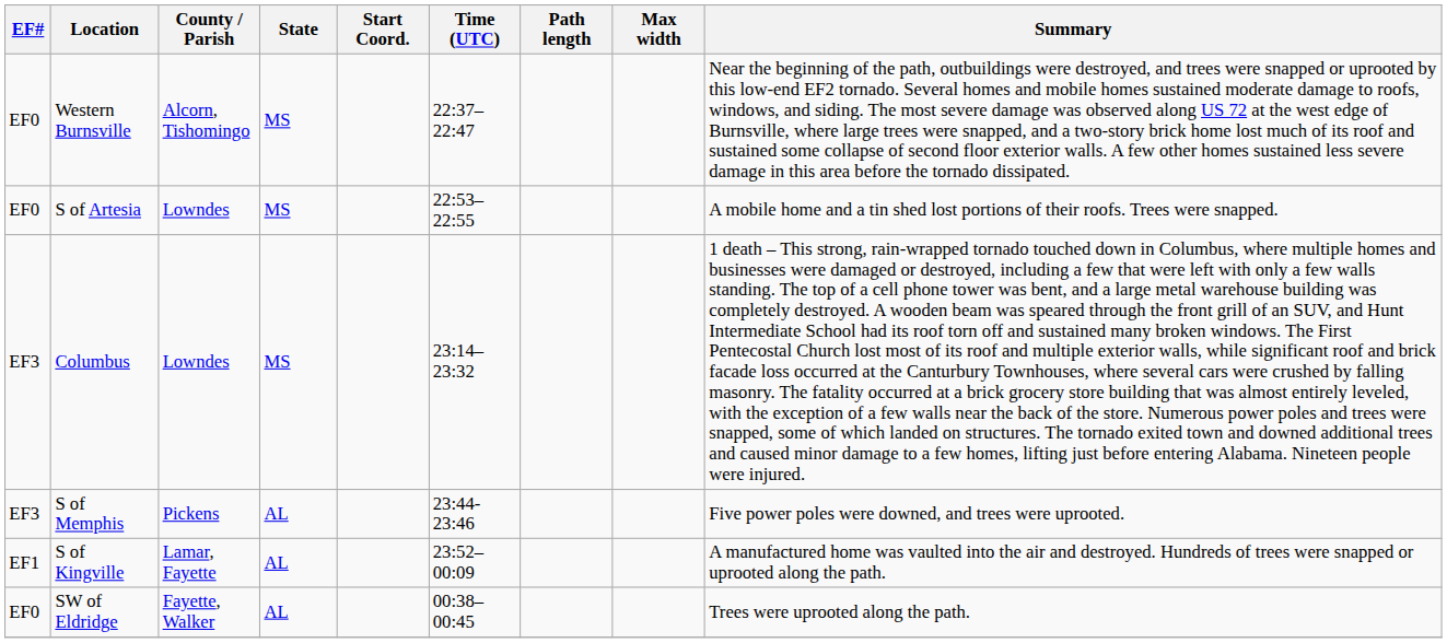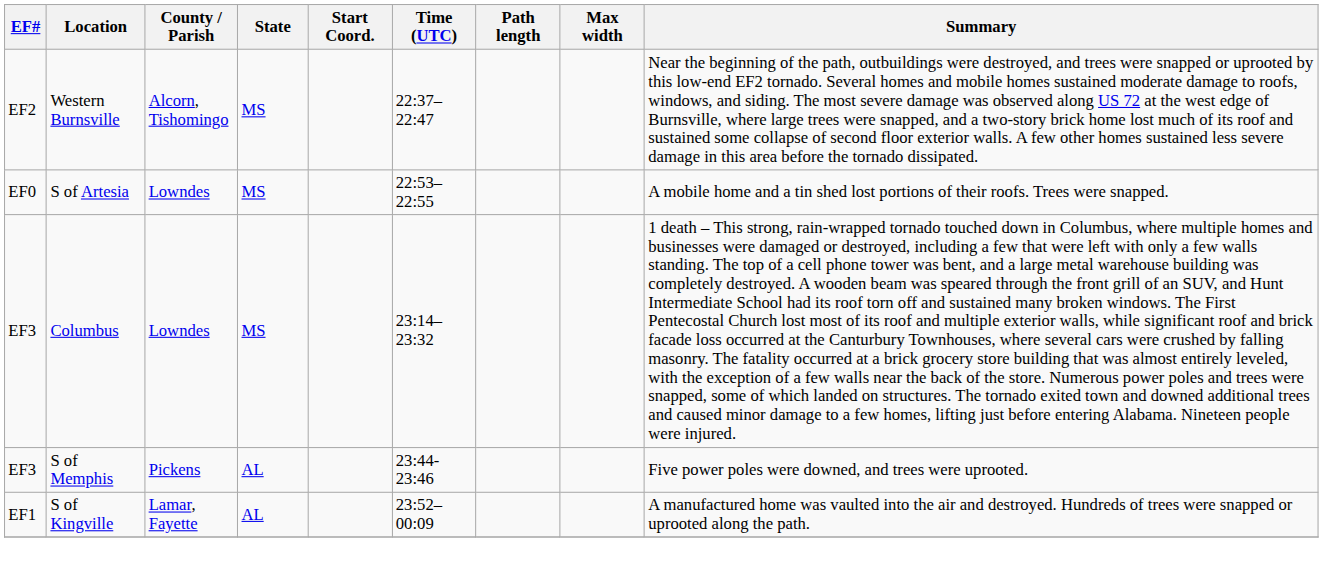Western Burnsville | EF#: EF0 -> EF2
- row: EF0 | SW of Eldridge | Fayette, Walker | AL | 00:38–00:45 | Trees were uprooted along the path.
